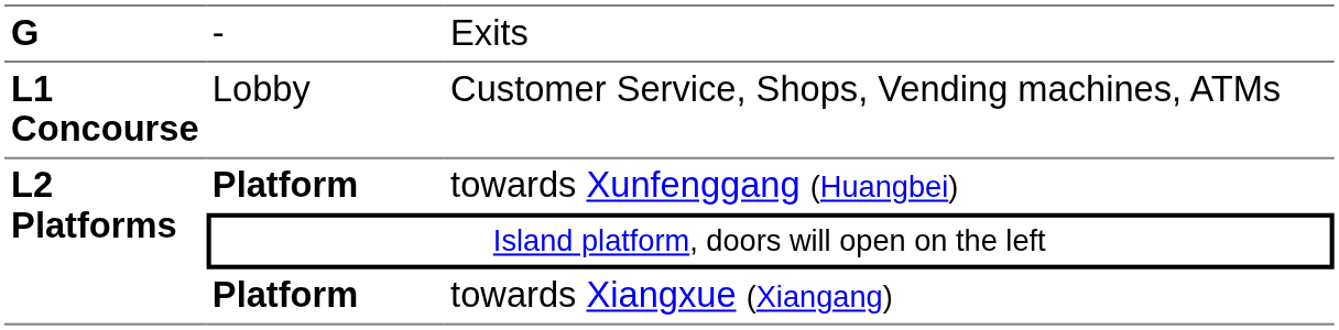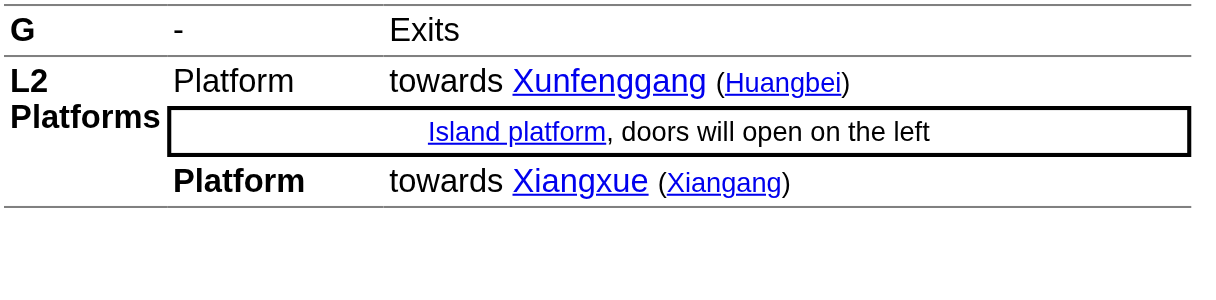- row: L1 Concourse | Lobby | Customer Service, Shops, Vending machines, ATMs
towards Xunfenggang (Huangbei) | column 2: bold -> normal
